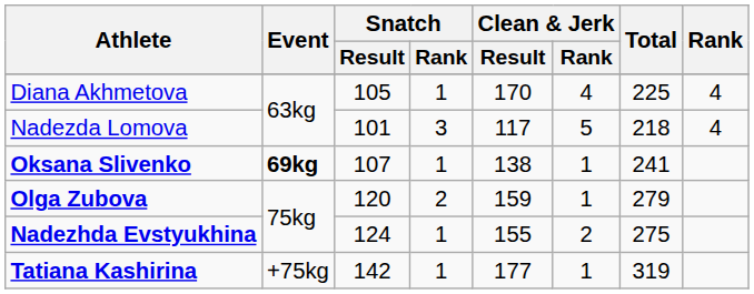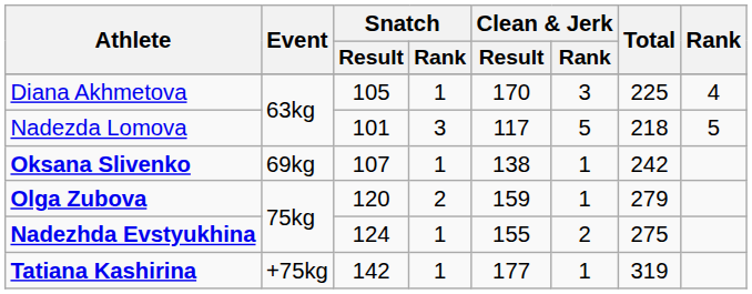Diana Akhmetova | Clean & Jerk / Rank: 4 -> 3
Nadezda Lomova | Rank: 4 -> 5
Oksana Slivenko | Event: bold -> normal
Oksana Slivenko | Total: 241 -> 242
